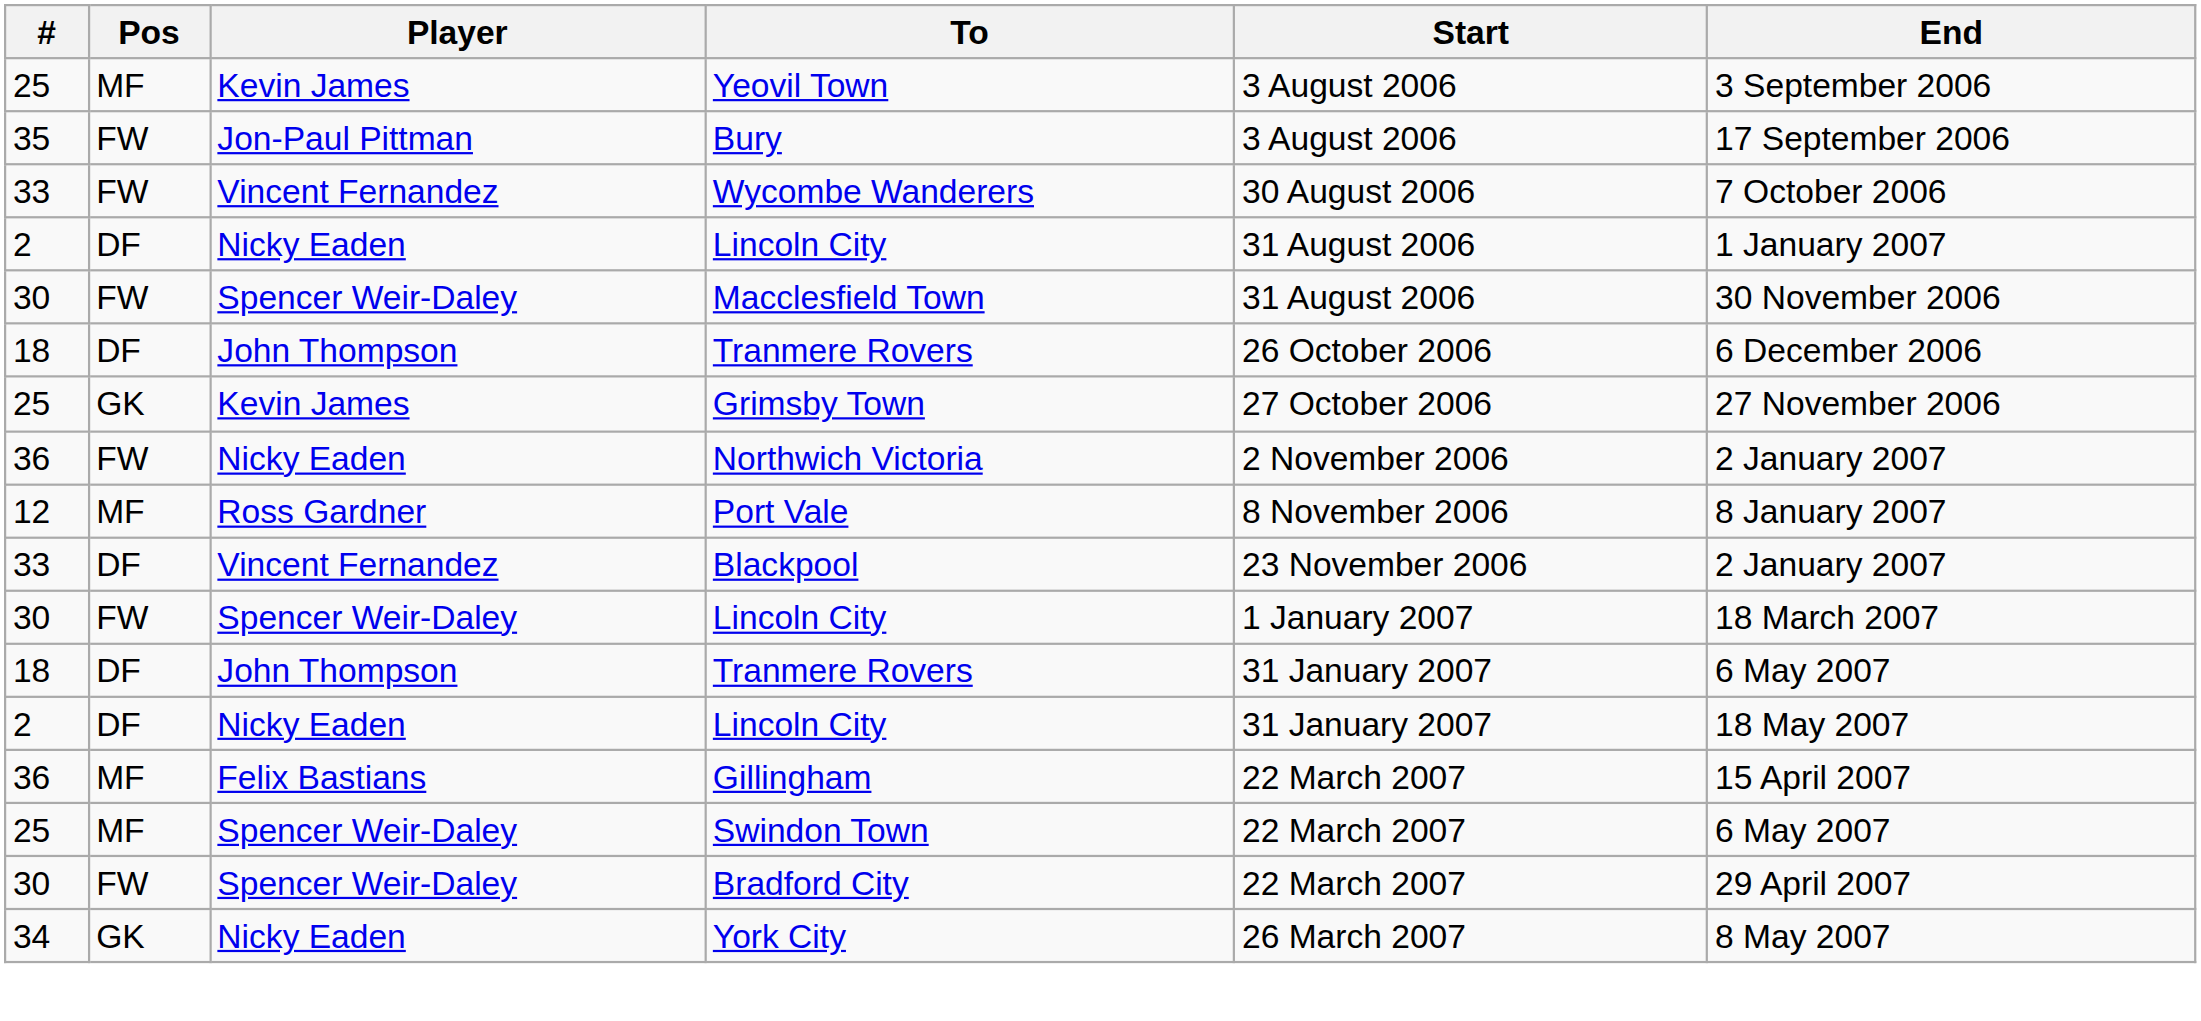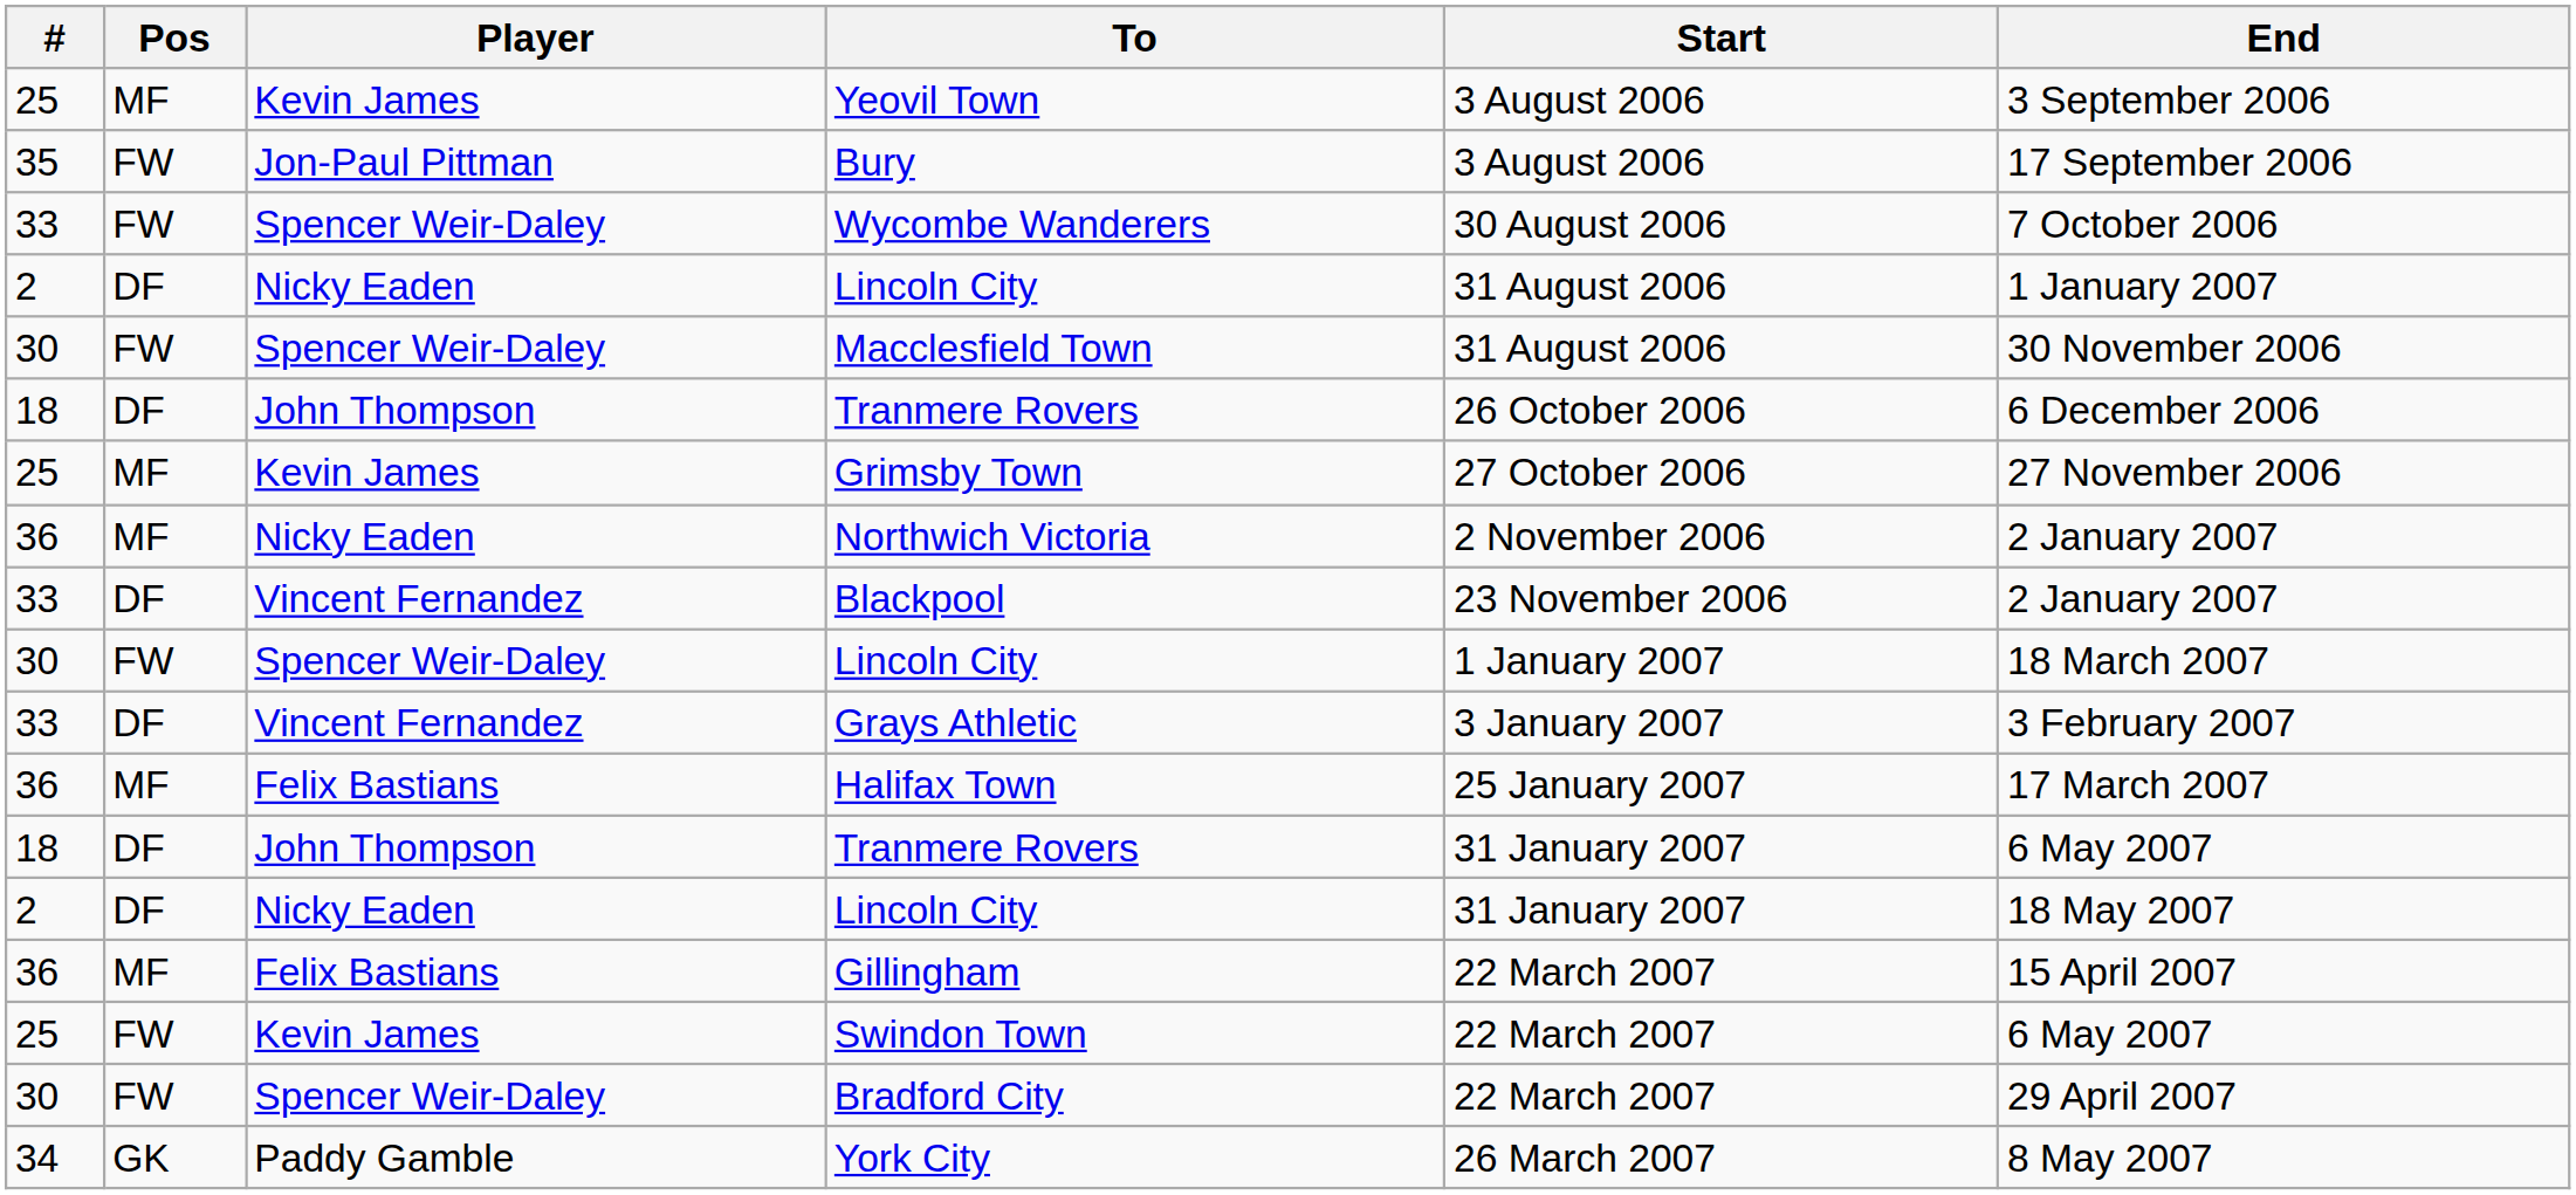Wycombe Wanderers | Player: Vincent Fernandez -> Spencer Weir-Daley
Grimsby Town | Pos: GK -> MF
Northwich Victoria | Pos: FW -> MF
- row: 12 | MF | Ross Gardner | Port Vale | 8 November 2006 | 8 January 2007
+ row: 33 | DF | Vincent Fernandez | Grays Athletic | 3 January 2007 | 3 February 2007
+ row: 36 | MF | Felix Bastians | Halifax Town | 25 January 2007 | 17 March 2007
Swindon Town | Pos: MF -> FW
Swindon Town | Player: Spencer Weir-Daley -> Kevin James
York City | Player: Nicky Eaden -> Paddy Gamble
